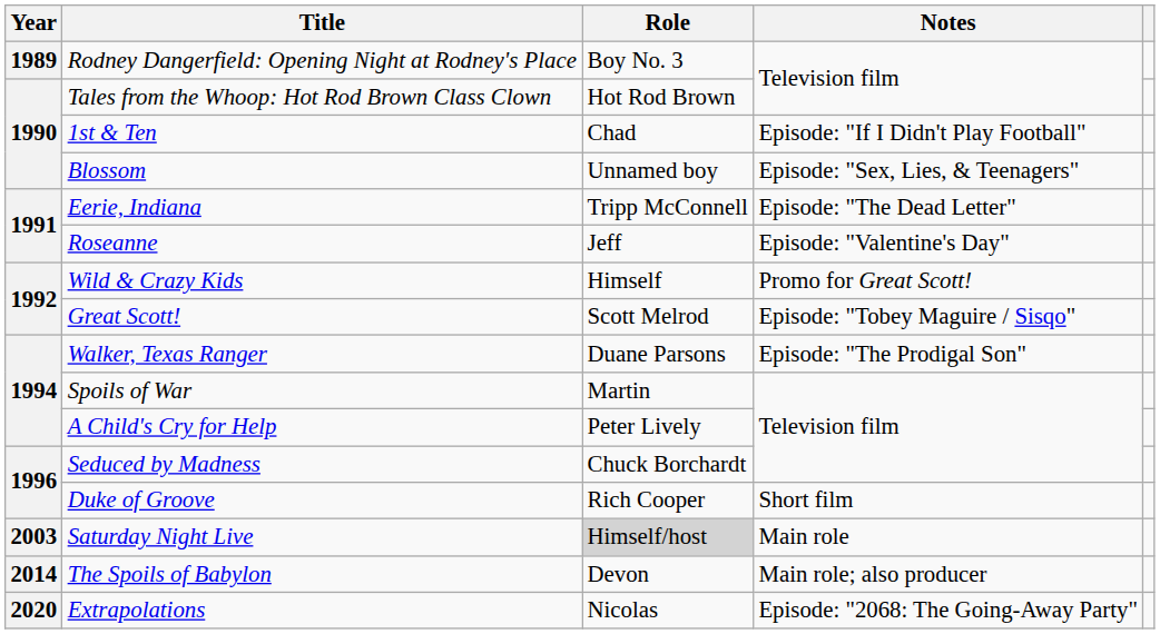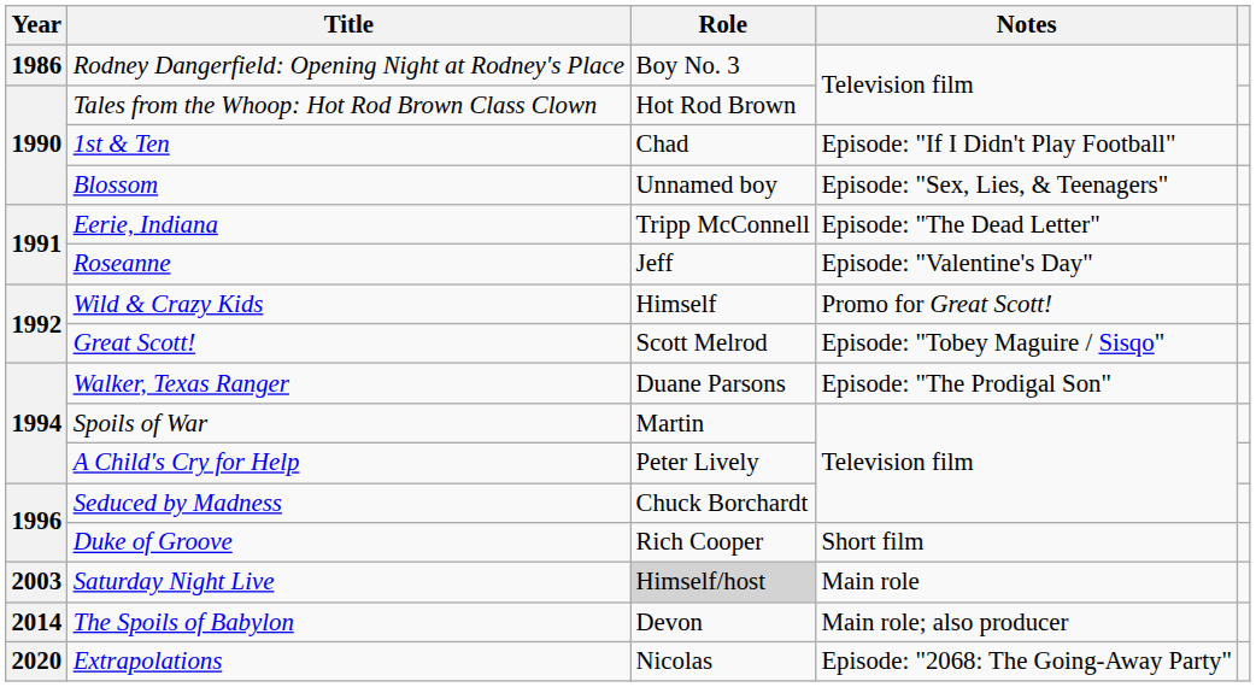Rodney Dangerfield: Opening Night at Rodney's Place | Year: 1989 -> 1986
